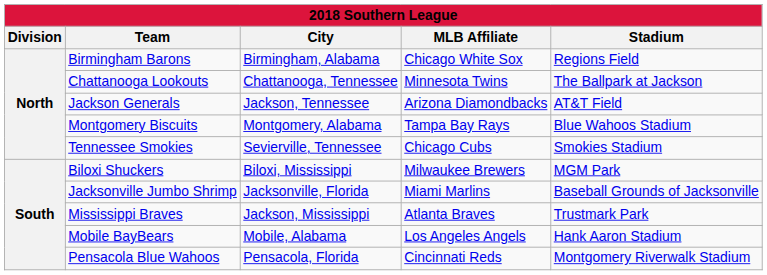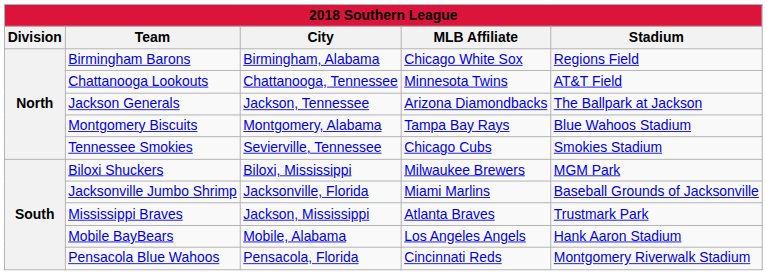Chattanooga Lookouts | Stadium: The Ballpark at Jackson -> AT&T Field
Jackson Generals | Stadium: AT&T Field -> The Ballpark at Jackson
